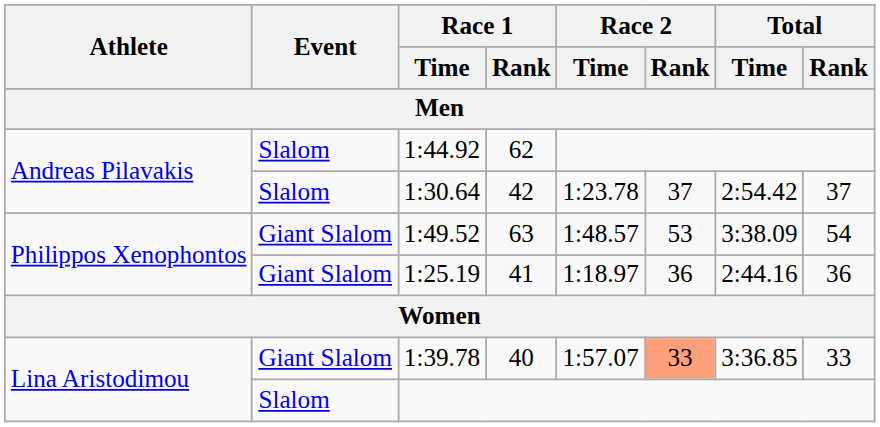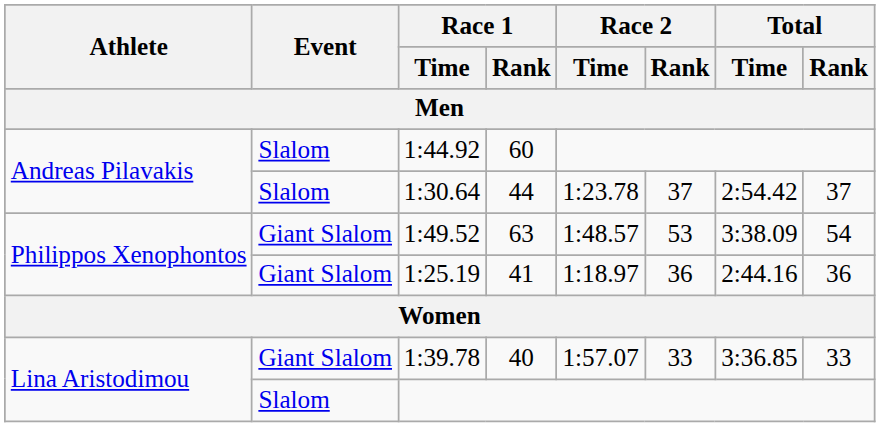1:44.92 | Race 1 / Rank: 62 -> 60
1:30.64 | Race 1 / Rank: 42 -> 44
1:39.78 | Race 2 / Rank: lightsalmon background -> no background
